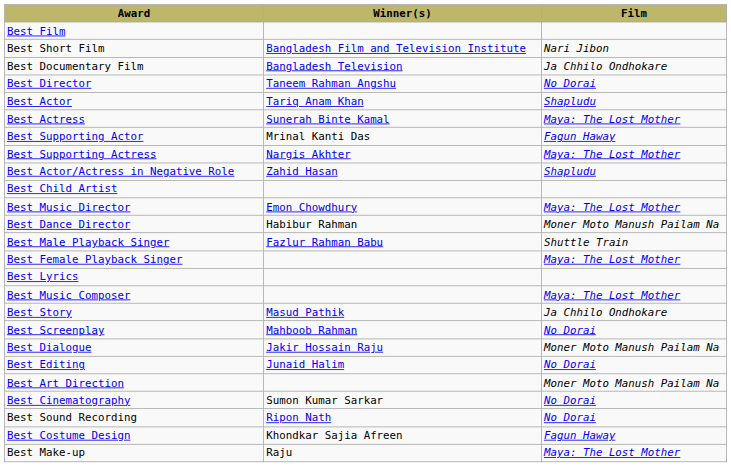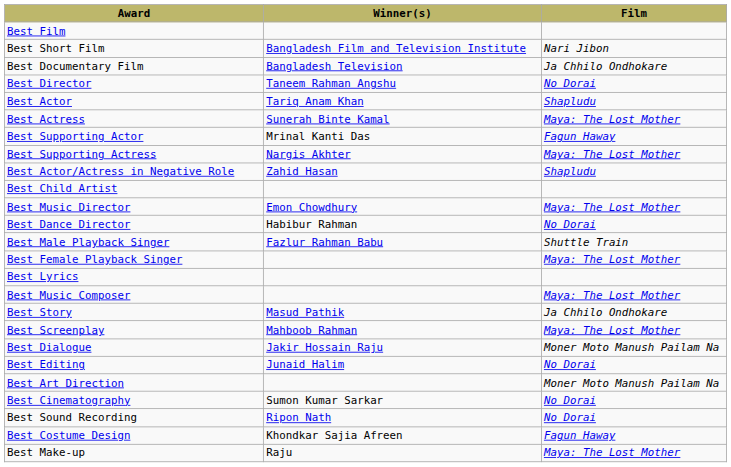Best Dance Director | Film: Moner Moto Manush Pailam Na -> No Dorai
Best Screenplay | Film: No Dorai -> Maya: The Lost Mother
